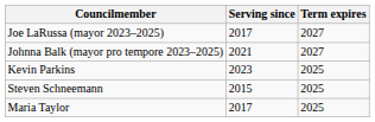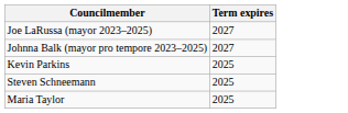- column: Serving since | 2017 | 2021 | 2023 | 2015 | 2017
